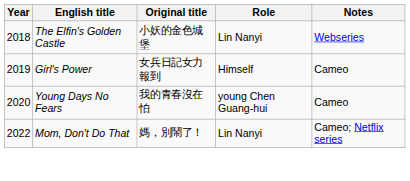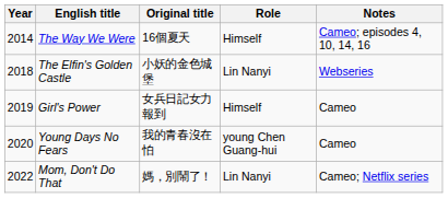+ row: 2014 | The Way We Were | 16個夏天 | Himself | Cameo; episodes 4, 10, 14, 16
